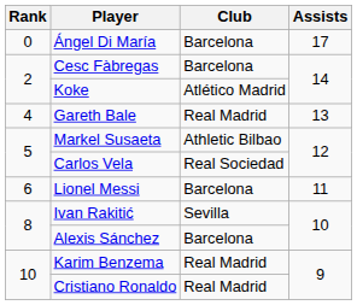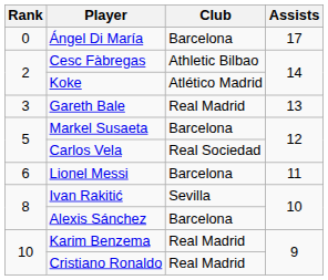Cesc Fàbregas | Club: Barcelona -> Athletic Bilbao
Gareth Bale | Rank: 4 -> 3
Markel Susaeta | Club: Athletic Bilbao -> Barcelona
